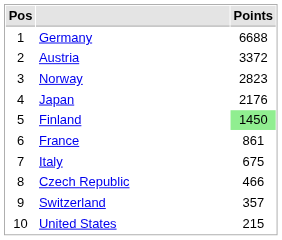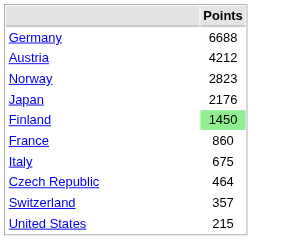- column: Pos | 1 | 2 | 3 | 4 | 5 | 6 | 7 | 8 | 9 | 10
Austria | Points: 3372 -> 4212
France | Points: 861 -> 860
Czech Republic | Points: 466 -> 464
